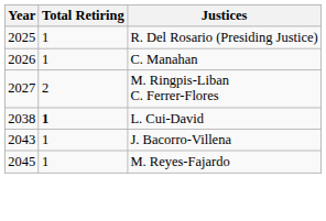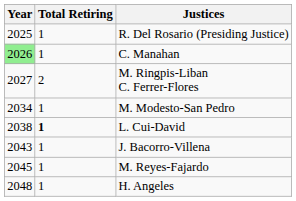C. Manahan | Year: no background -> lightgreen background
+ row: 2034 | 1 | M. Modesto-San Pedro
+ row: 2048 | 1 | H. Angeles
